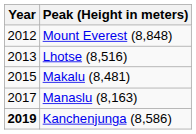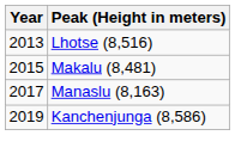- row: 2012 | Mount Everest (8,848)
Kanchenjunga (8,586) | Year: bold -> normal
